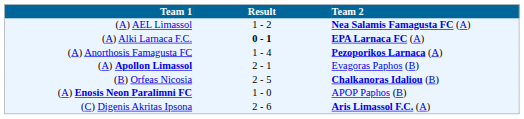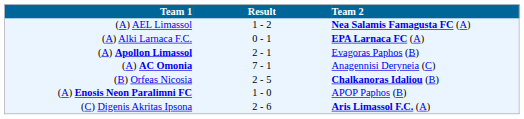(A) Alki Larnaca F.C. | Result: bold -> normal
- row: (A) Anorthosis Famagusta FC | 1 - 4 | Pezoporikos Larnaca (A)
+ row: (A) AC Omonia | 7 - 1 | Anagennisi Deryneia (C)
